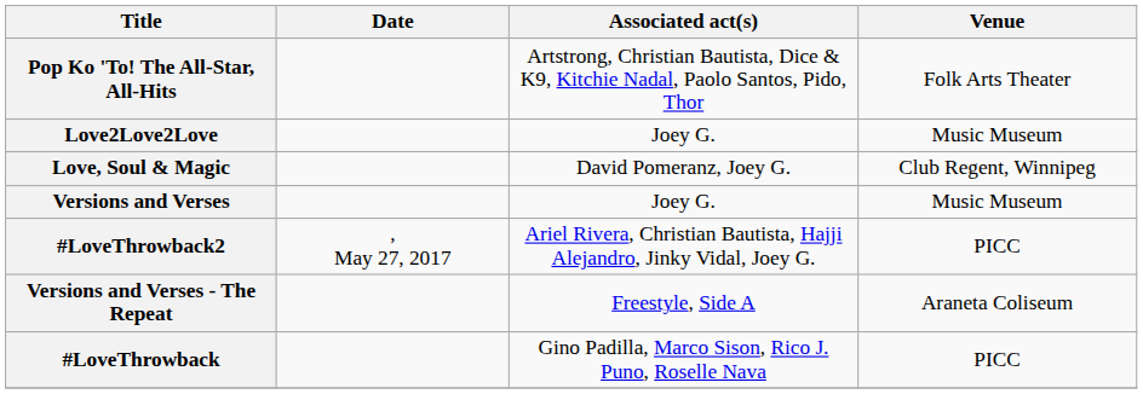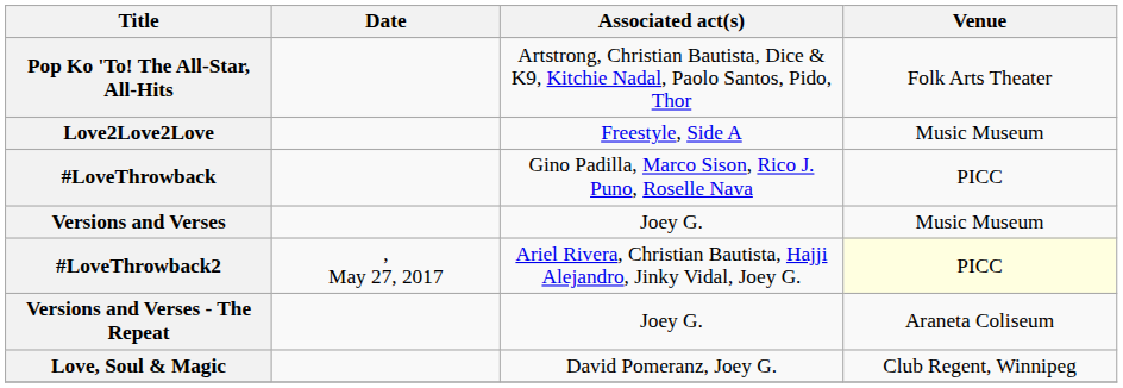Love2Love2Love | Associated act(s): Joey G. -> Freestyle, Side A
rows swapped: #LoveThrowback <-> Love, Soul & Magic
#LoveThrowback2 | Venue: no background -> lightyellow background
Versions and Verses - The Repeat | Associated act(s): Freestyle, Side A -> Joey G.
